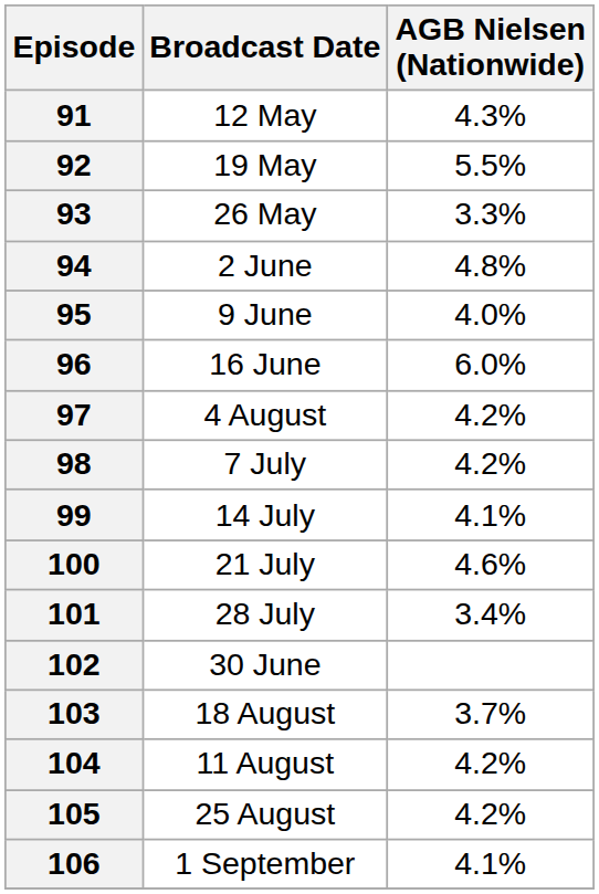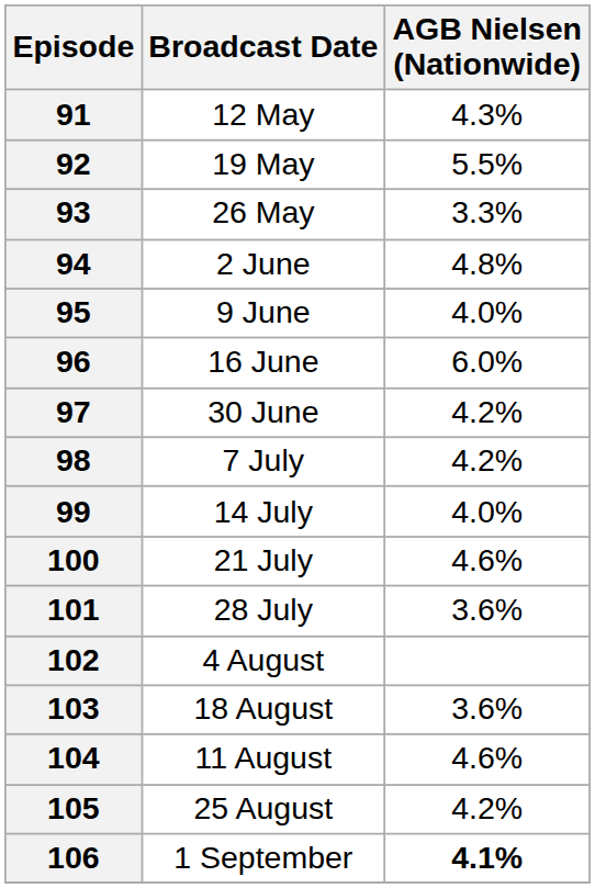97 | Broadcast Date: 4 August -> 30 June
99 | AGB Nielsen (Nationwide): 4.1% -> 4.0%
101 | AGB Nielsen (Nationwide): 3.4% -> 3.6%
102 | Broadcast Date: 30 June -> 4 August
103 | AGB Nielsen (Nationwide): 3.7% -> 3.6%
104 | AGB Nielsen (Nationwide): 4.2% -> 4.6%
106 | AGB Nielsen (Nationwide): normal -> bold
